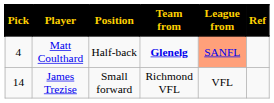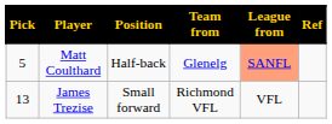Matt Coulthard | Pick: 4 -> 5
Matt Coulthard | Team from: bold -> normal
James Trezise | Pick: 14 -> 13
